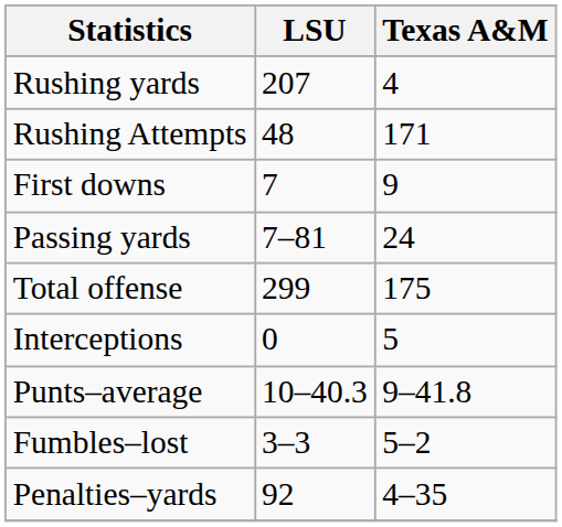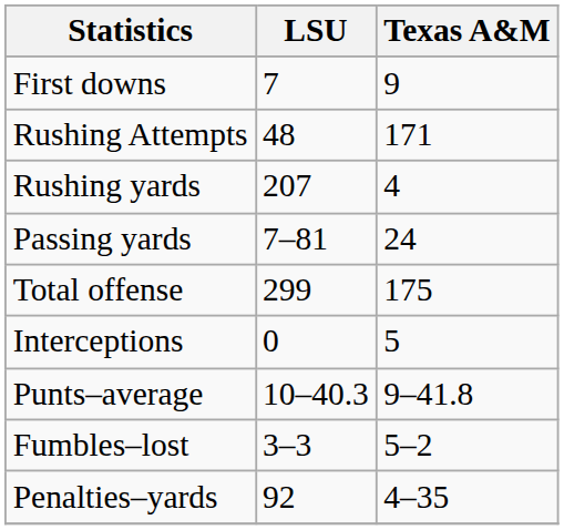rows swapped: First downs <-> Rushing yards
